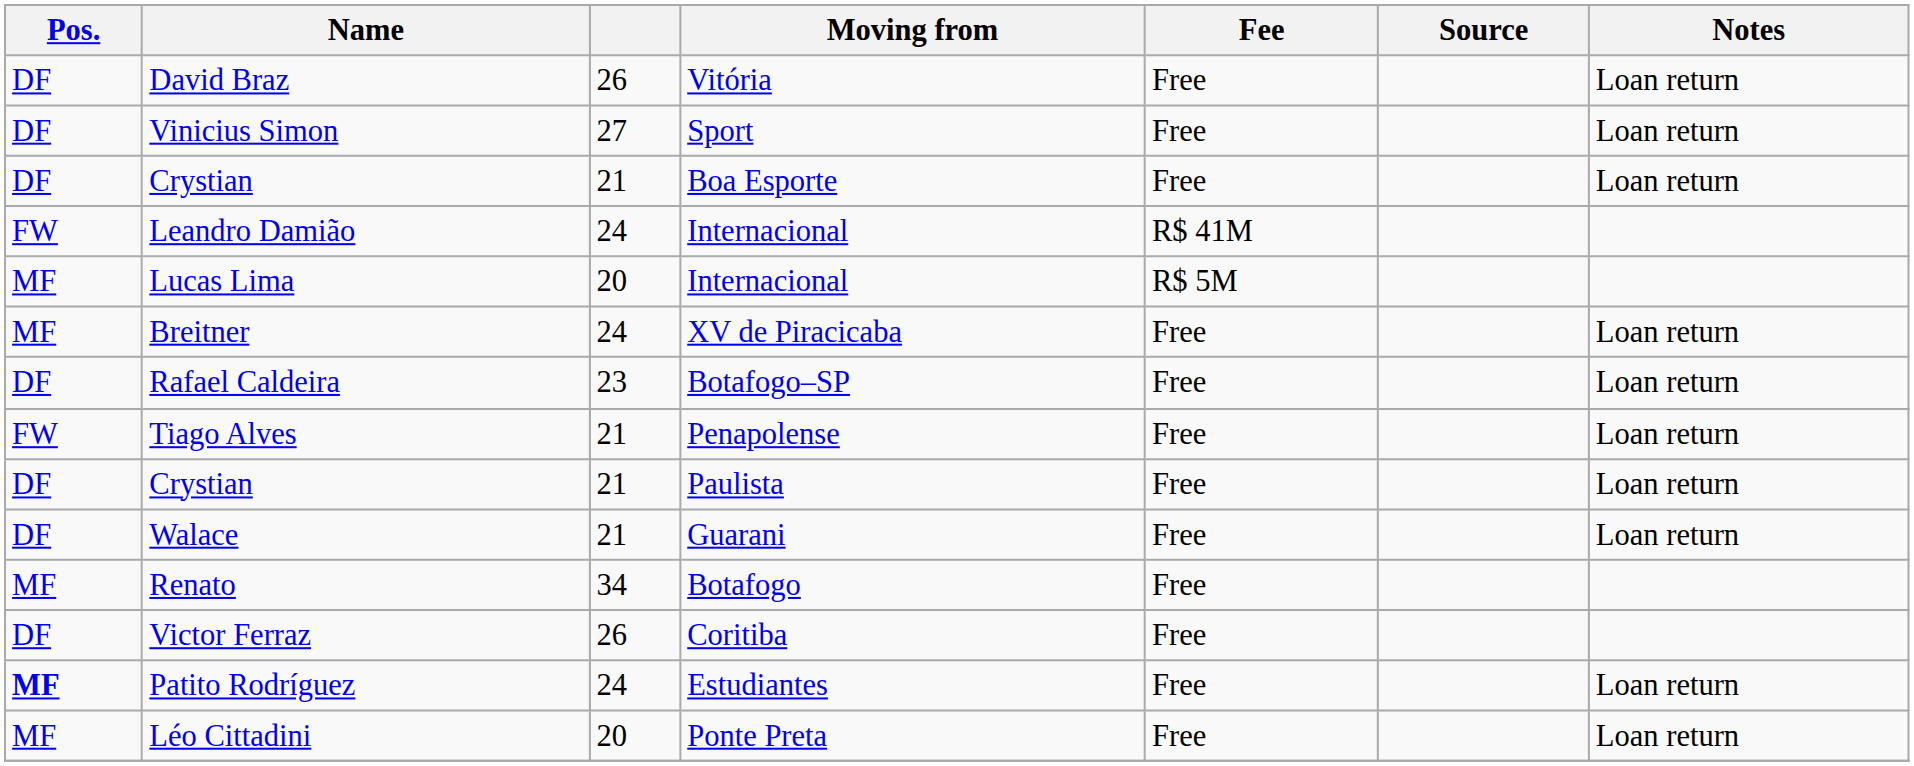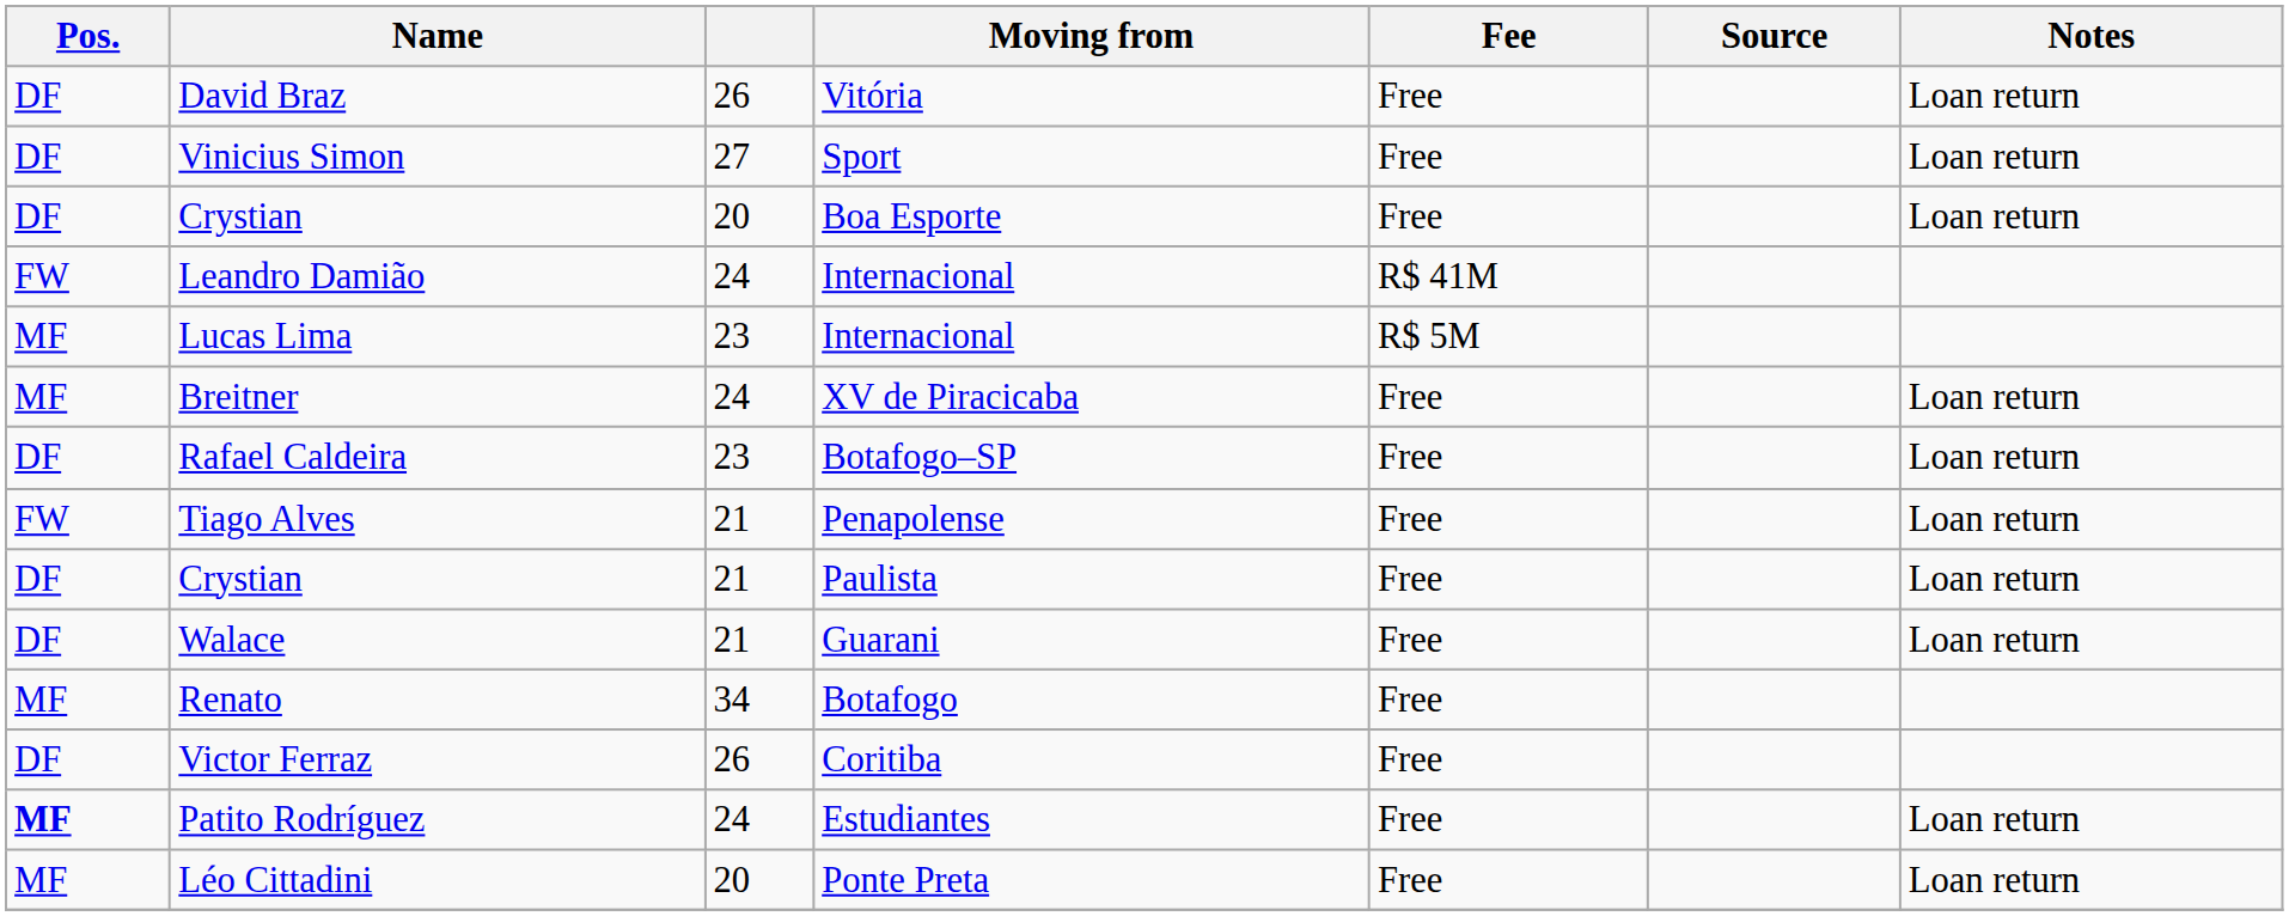Crystian / Boa Esporte | column 3: 21 -> 20
Lucas Lima | column 3: 20 -> 23
